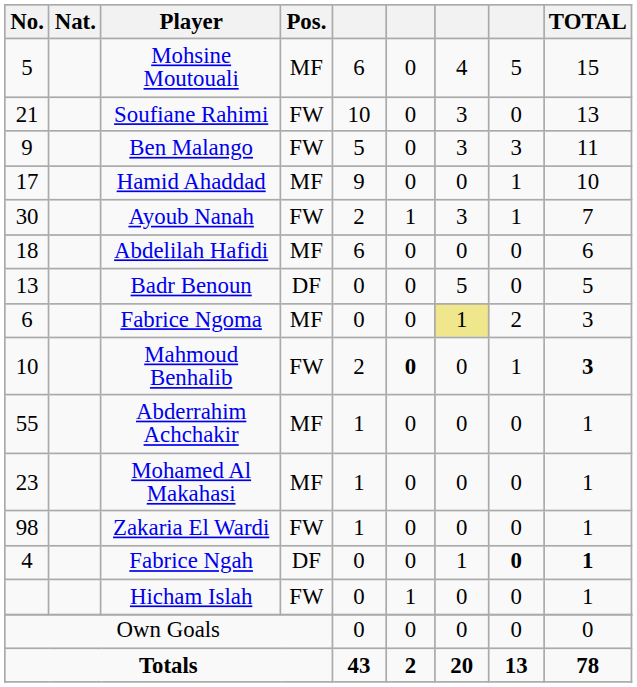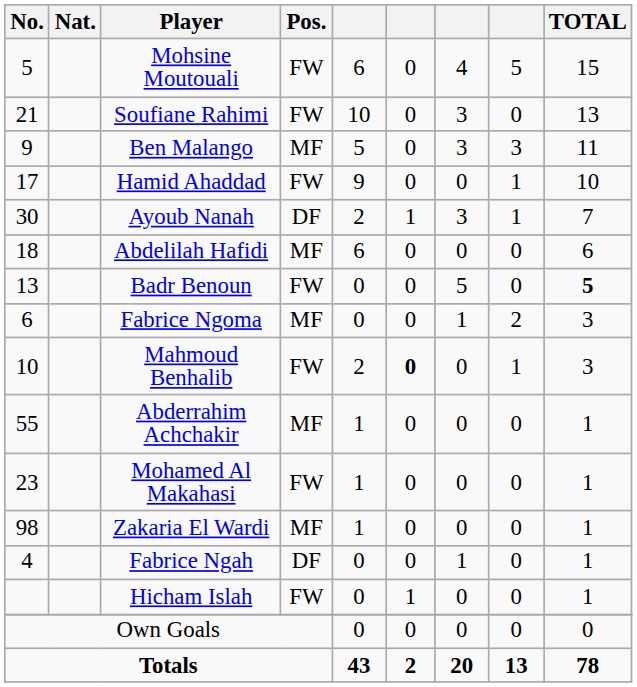Mohsine Moutouali | Pos.: MF -> FW
Ben Malango | Pos.: FW -> MF
Hamid Ahaddad | Pos.: MF -> FW
Ayoub Nanah | Pos.: FW -> DF
Badr Benoun | Pos.: DF -> FW
Badr Benoun | TOTAL: normal -> bold
Fabrice Ngoma | column 7: khaki background -> no background
Mahmoud Benhalib | TOTAL: bold -> normal
Mohamed Al Makahasi | Pos.: MF -> FW
Zakaria El Wardi | Pos.: FW -> MF
Fabrice Ngah | column 8: bold -> normal
Fabrice Ngah | TOTAL: bold -> normal
